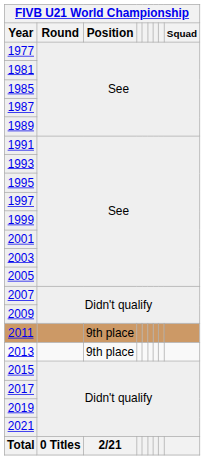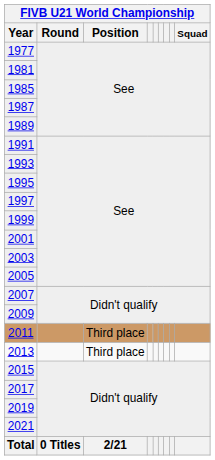2011 | FIVB U21 World Championship / Position: 9th place -> Third place
2013 | FIVB U21 World Championship / Position: 9th place -> Third place
